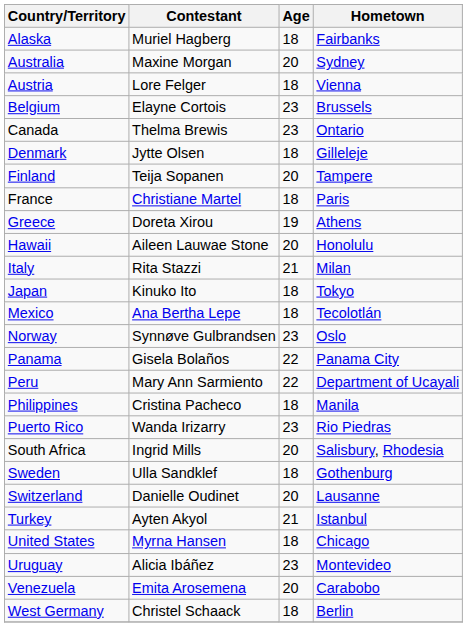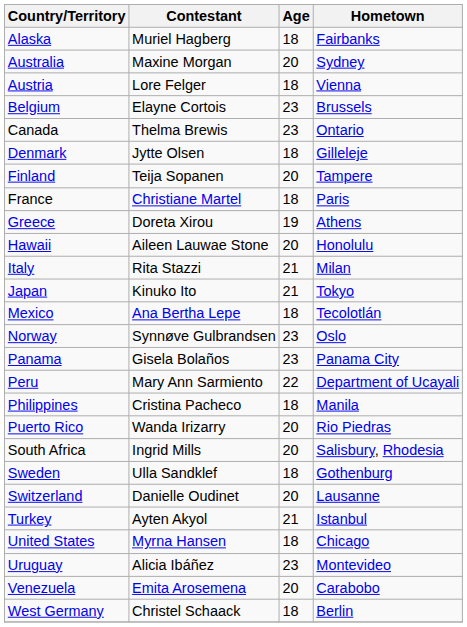Japan | Age: 18 -> 21
Panama | Age: 22 -> 23
Puerto Rico | Age: 23 -> 20
